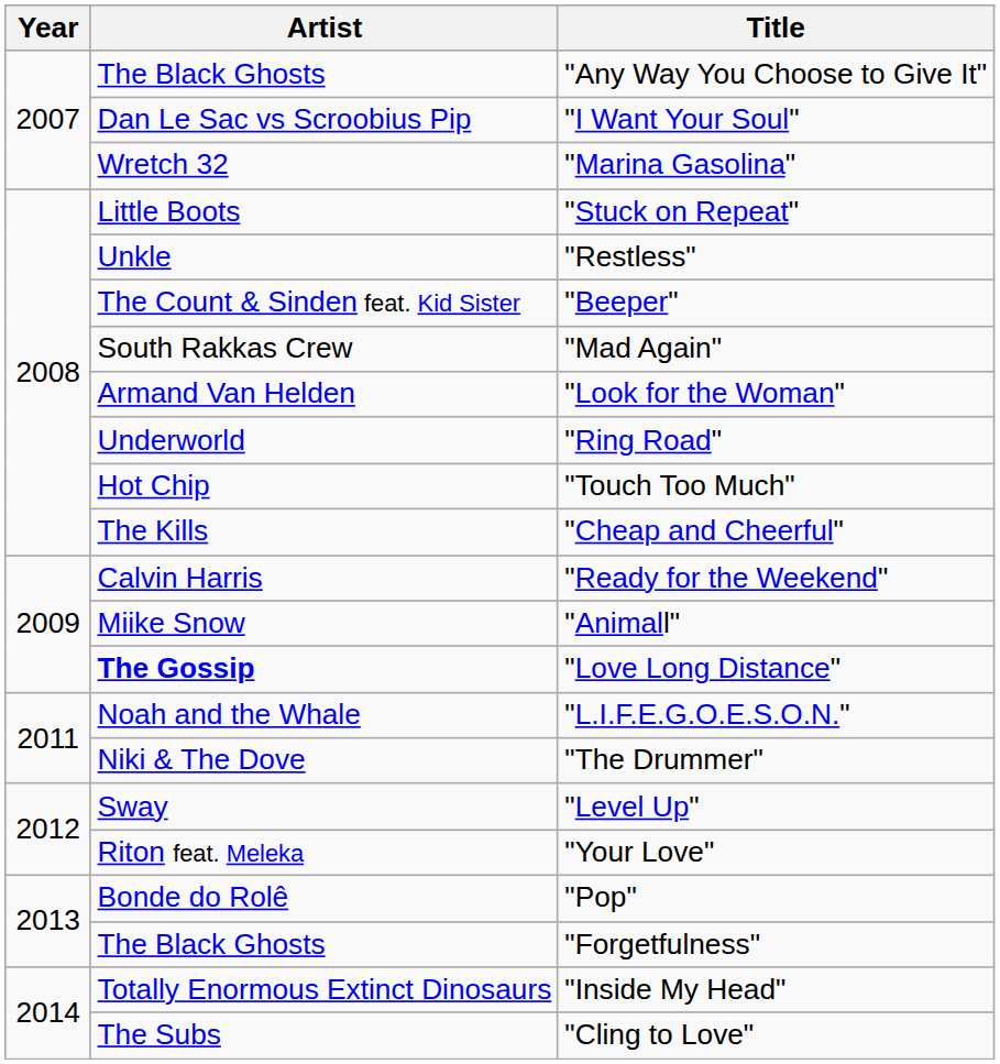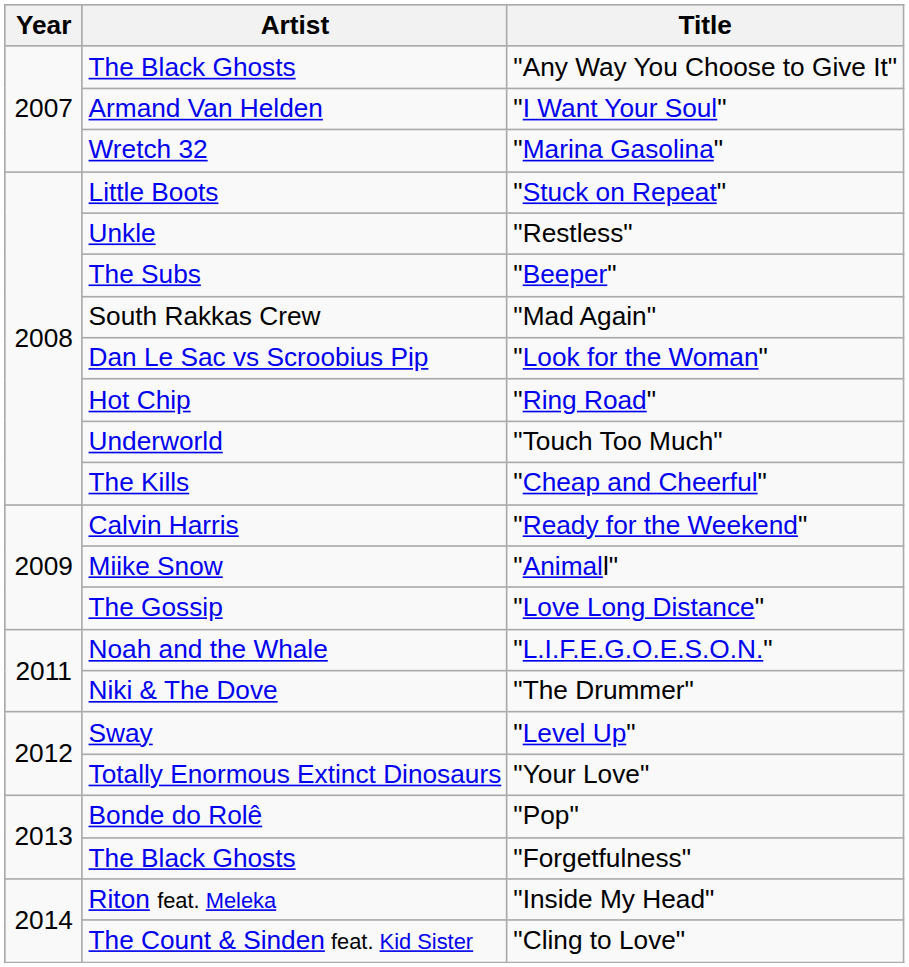"I Want Your Soul" | Artist: Dan Le Sac vs Scroobius Pip -> Armand Van Helden
"Beeper" | Artist: The Count & Sinden feat. Kid Sister -> The Subs
"Look for the Woman" | Artist: Armand Van Helden -> Dan Le Sac vs Scroobius Pip
"Ring Road" | Artist: Underworld -> Hot Chip
"Touch Too Much" | Artist: Hot Chip -> Underworld
"Love Long Distance" | Artist: bold -> normal
"Your Love" | Artist: Riton feat. Meleka -> Totally Enormous Extinct Dinosaurs
"Inside My Head" | Artist: Totally Enormous Extinct Dinosaurs -> Riton feat. Meleka
"Cling to Love" | Artist: The Subs -> The Count & Sinden feat. Kid Sister
